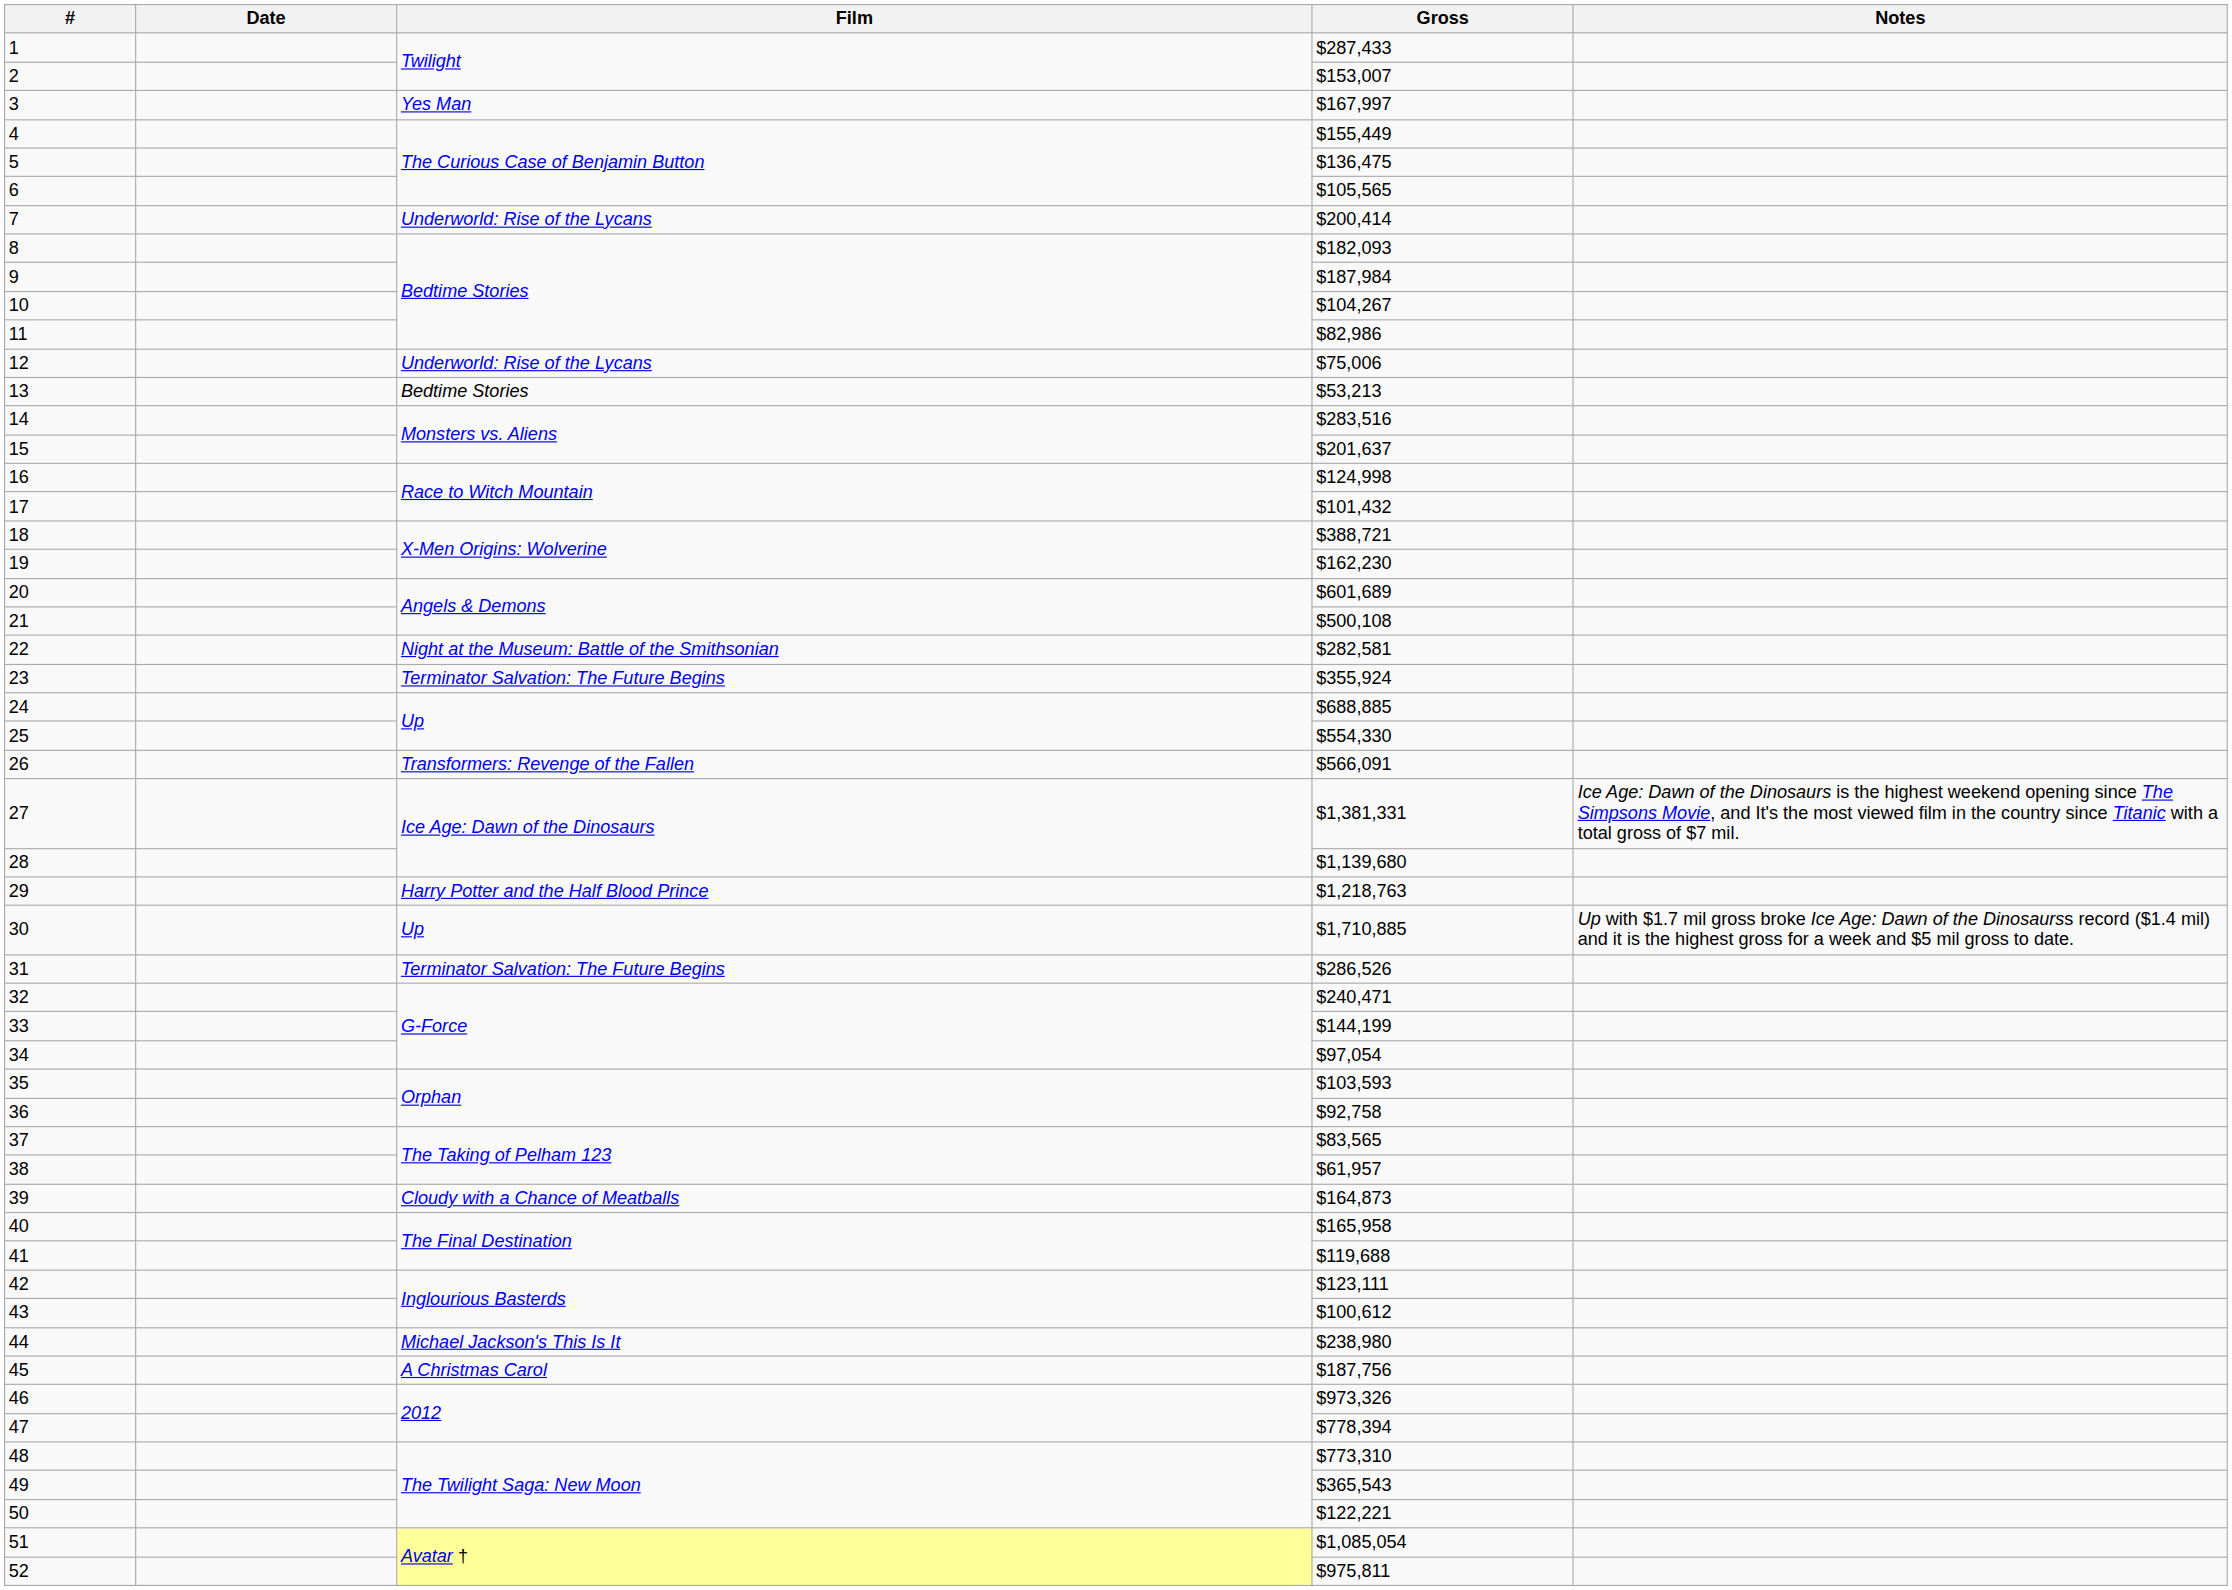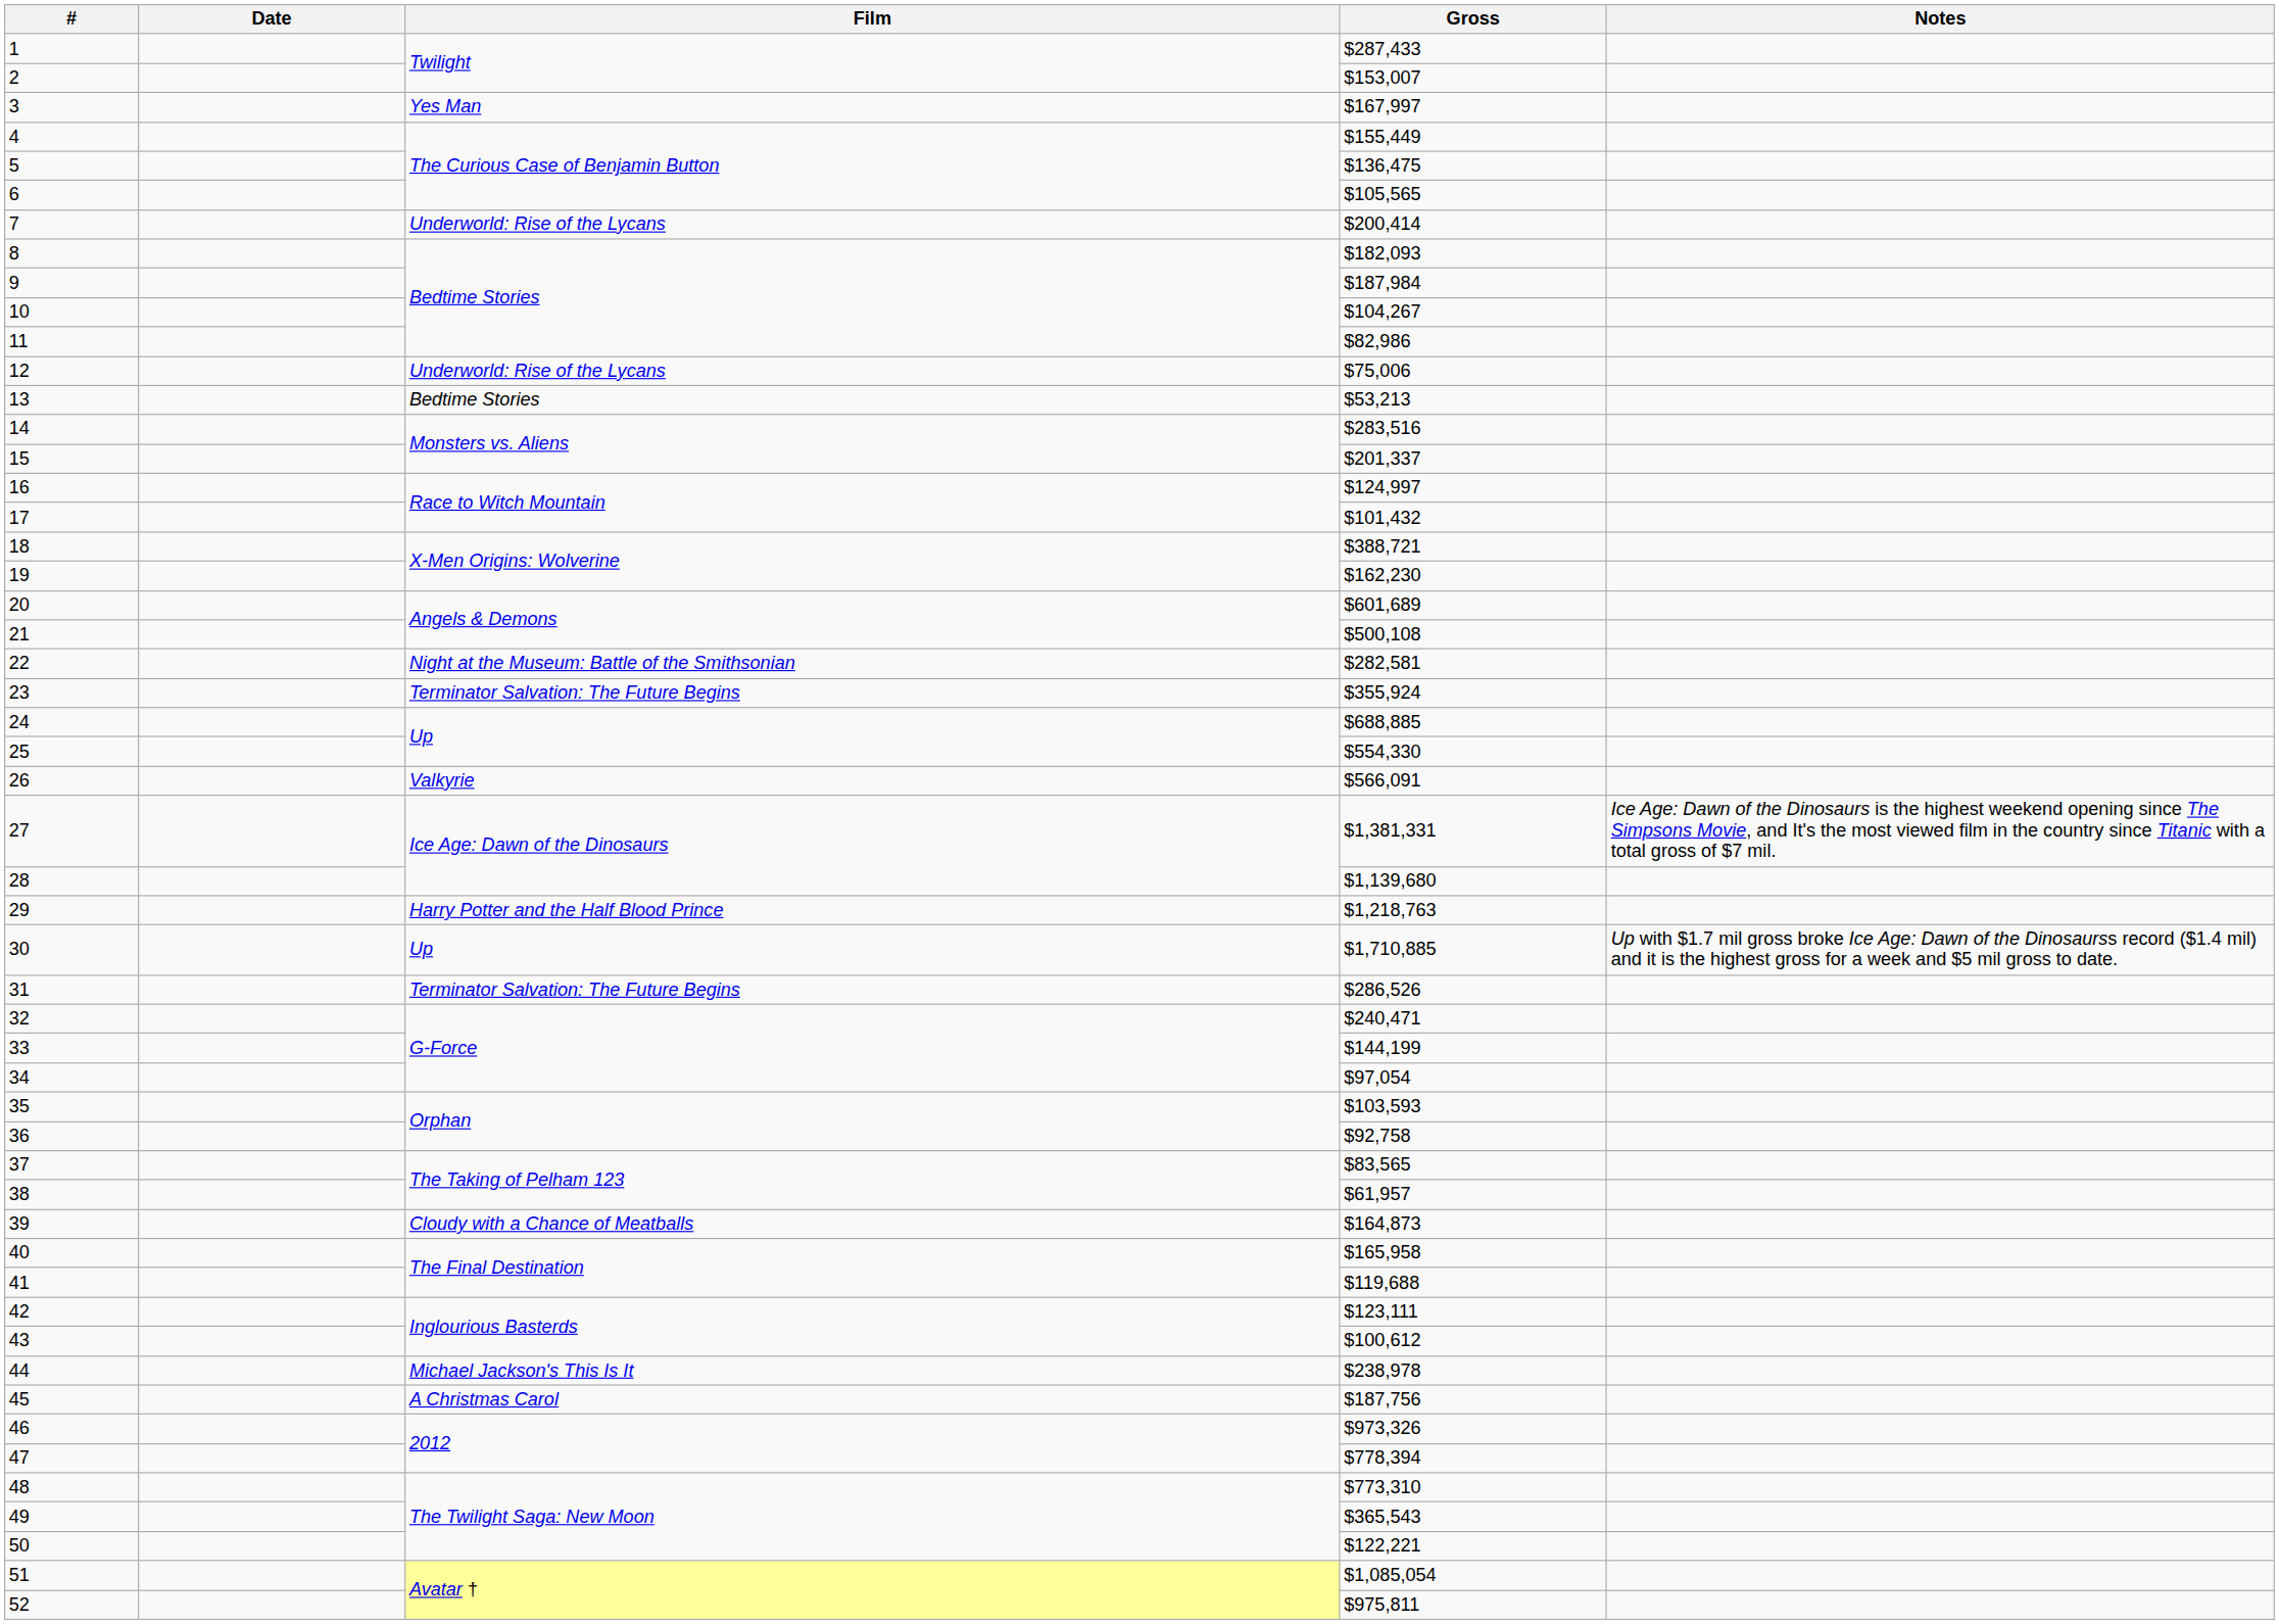15 | Gross: $201,637 -> $201,337
16 | Gross: $124,998 -> $124,997
26 | Film: Transformers: Revenge of the Fallen -> Valkyrie
44 | Gross: $238,980 -> $238,978
